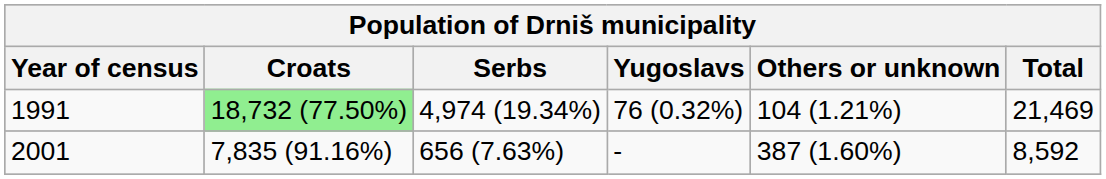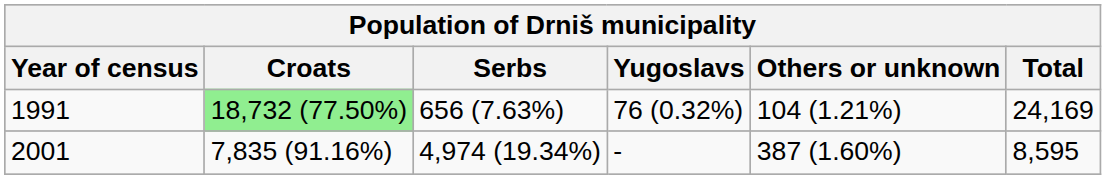1991 | Serbs: 4,974 (19.34%) -> 656 (7.63%)
1991 | Total: 21,469 -> 24,169
2001 | Serbs: 656 (7.63%) -> 4,974 (19.34%)
2001 | Total: 8,592 -> 8,595
